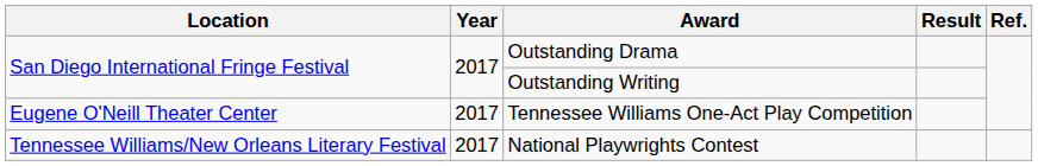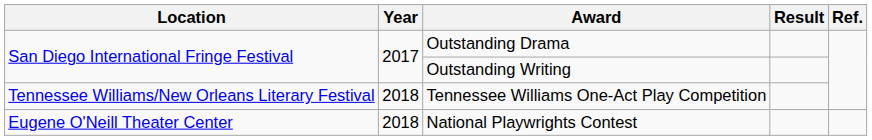Tennessee Williams One-Act Play Competition | Location: Eugene O'Neill Theater Center -> Tennessee Williams/New Orleans Literary Festival
Tennessee Williams One-Act Play Competition | Year: 2017 -> 2018
National Playwrights Contest | Location: Tennessee Williams/New Orleans Literary Festival -> Eugene O'Neill Theater Center
National Playwrights Contest | Year: 2017 -> 2018
